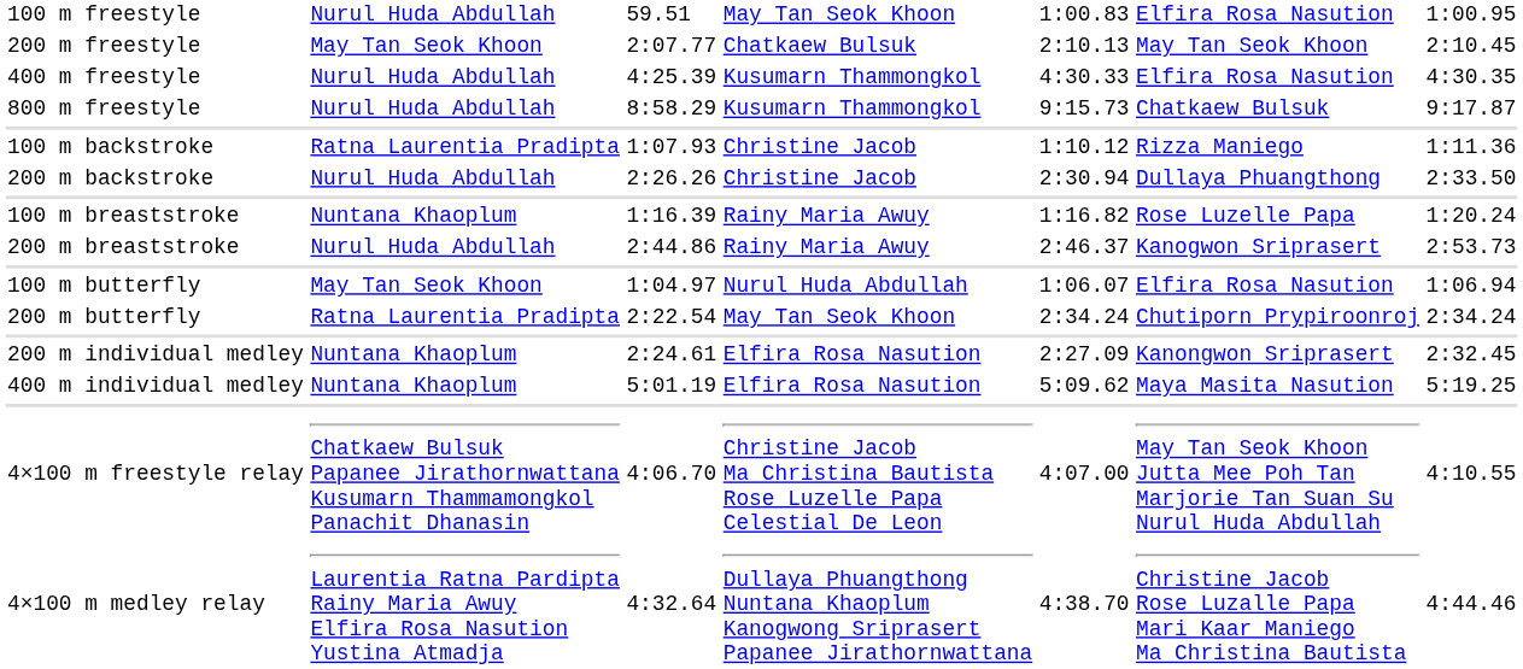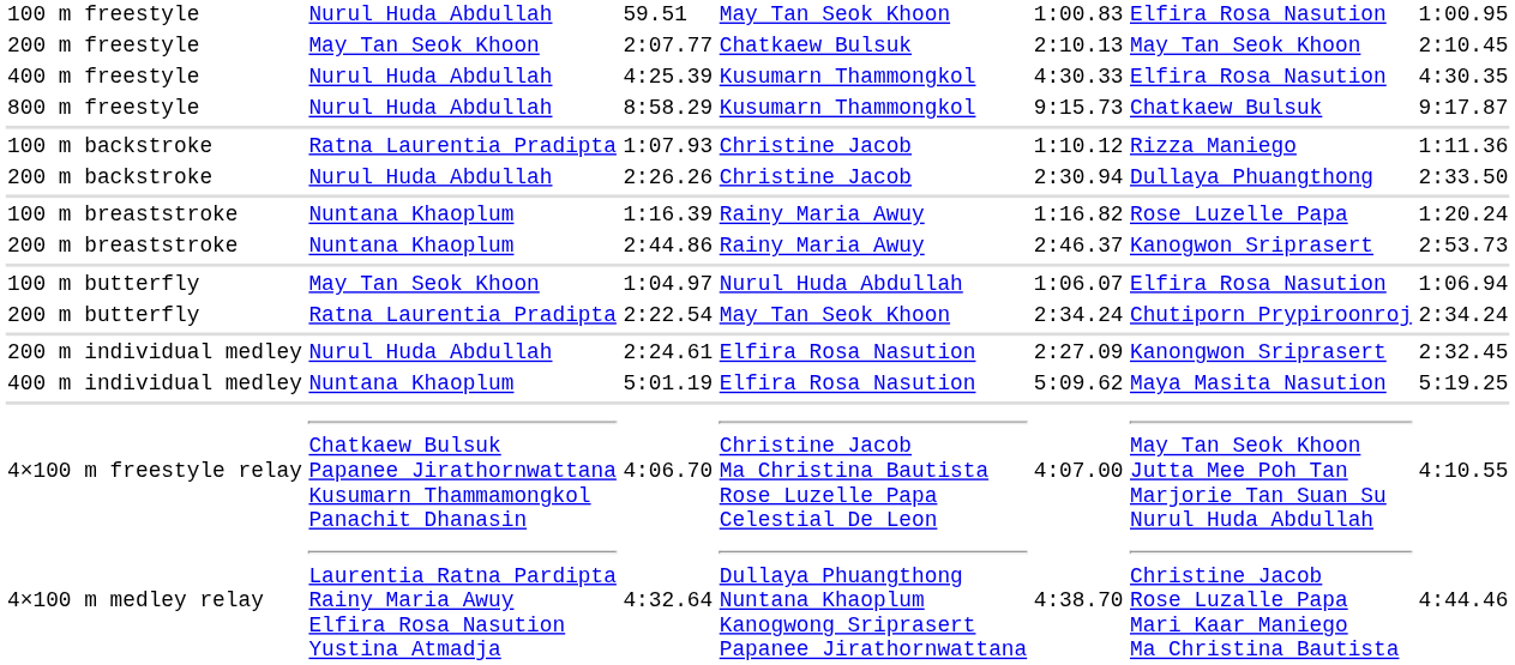200 m breaststroke | column 2: Nurul Huda Abdullah -> Nuntana Khaoplum
200 m individual medley | column 2: Nuntana Khaoplum -> Nurul Huda Abdullah
